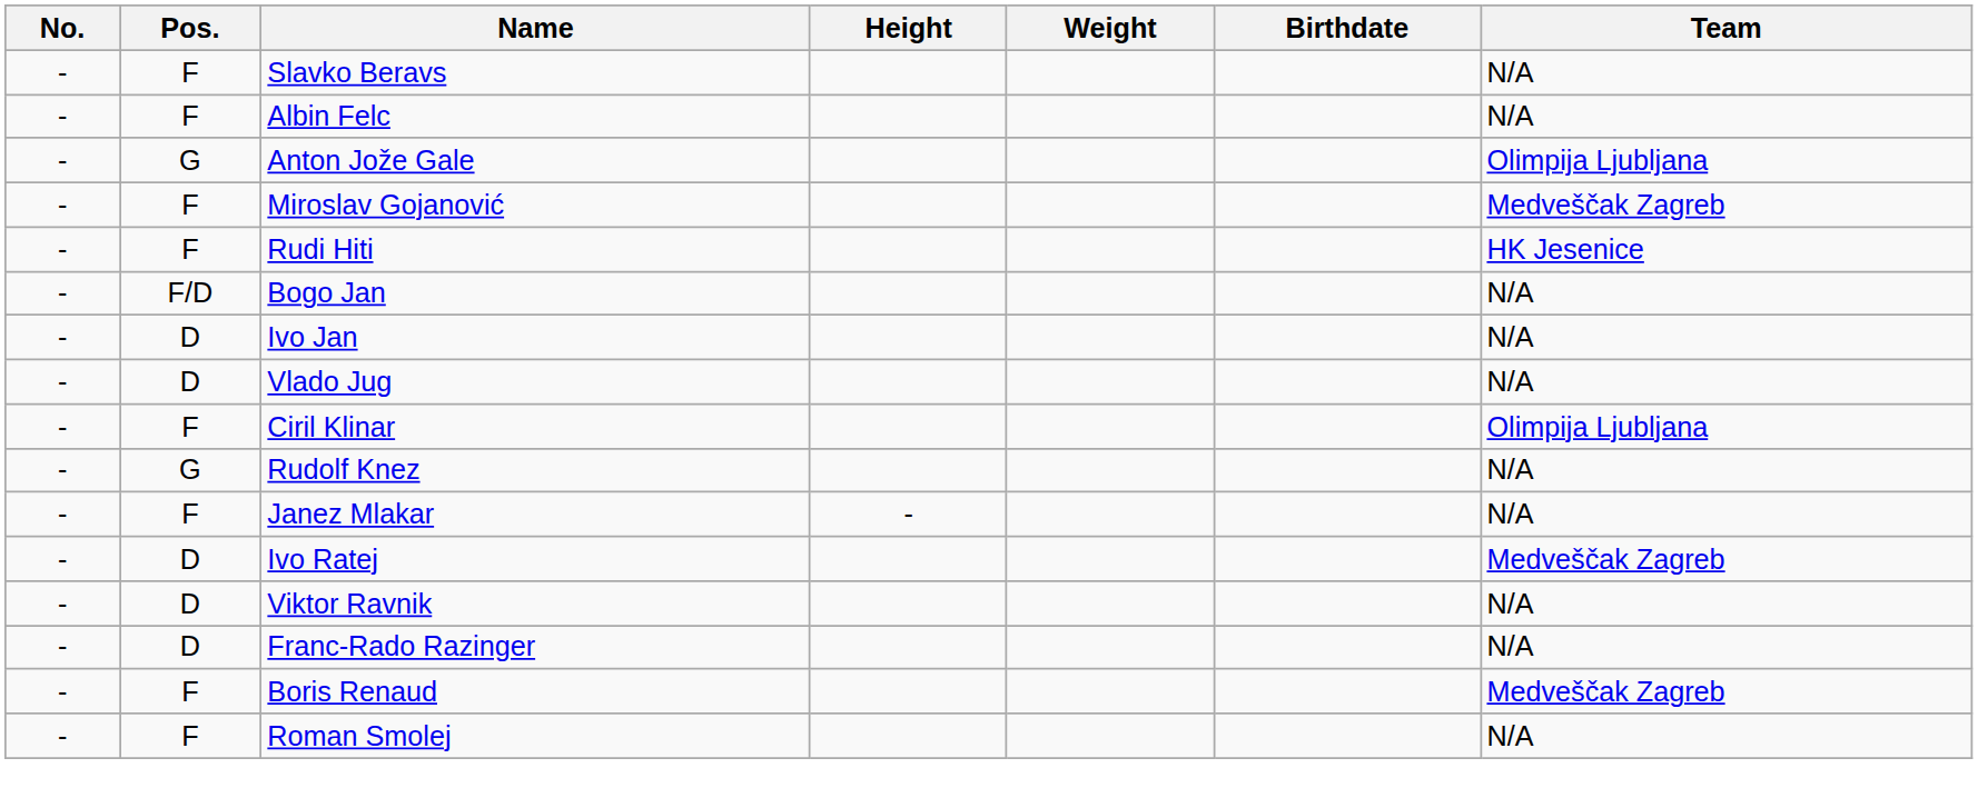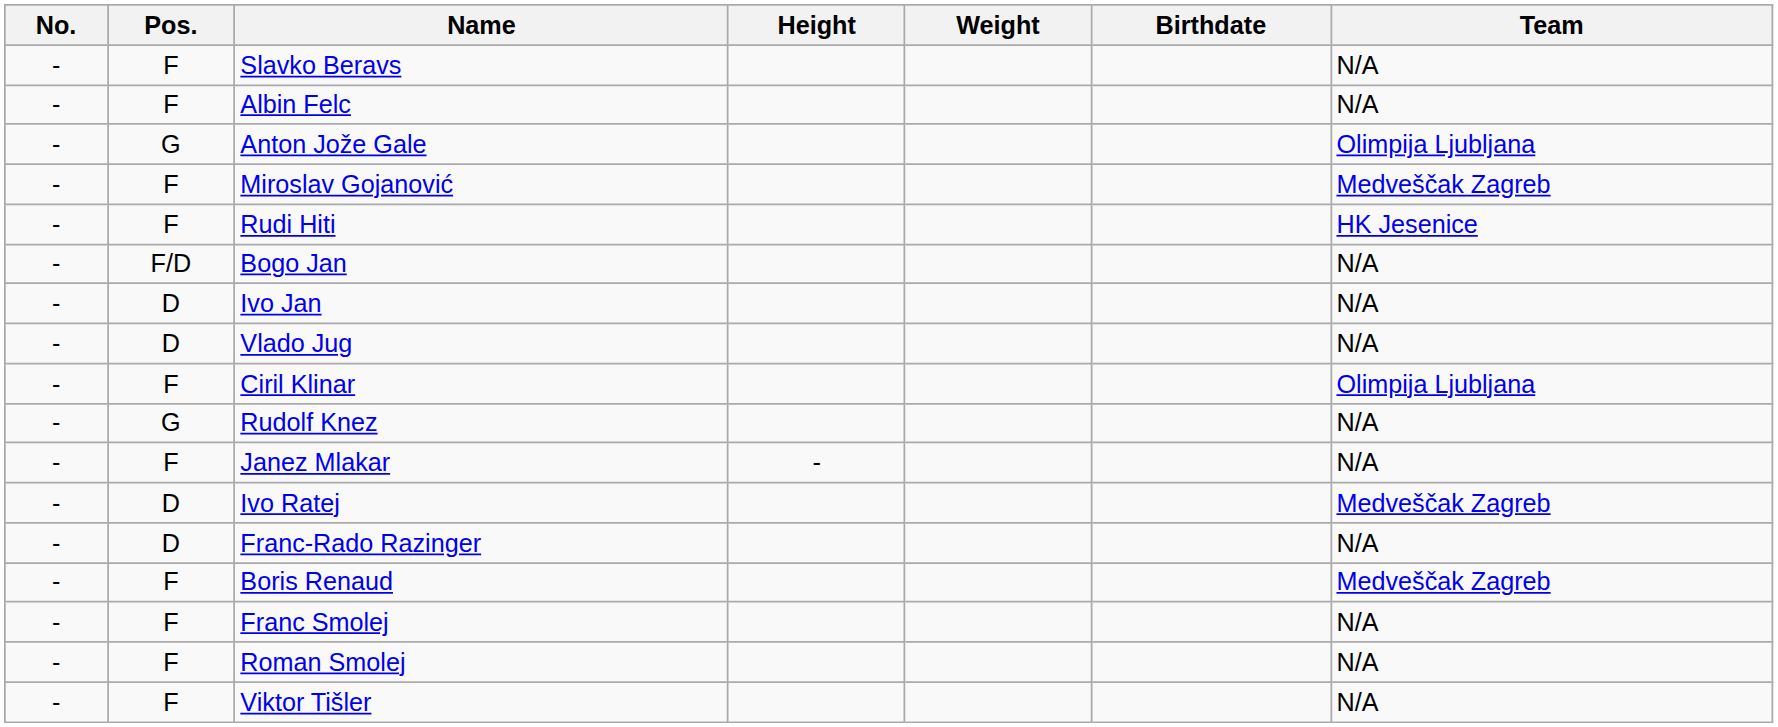- row: - | D | Viktor Ravnik | N/A
+ row: - | F | Franc Smolej | N/A
+ row: - | F | Viktor Tišler | N/A
